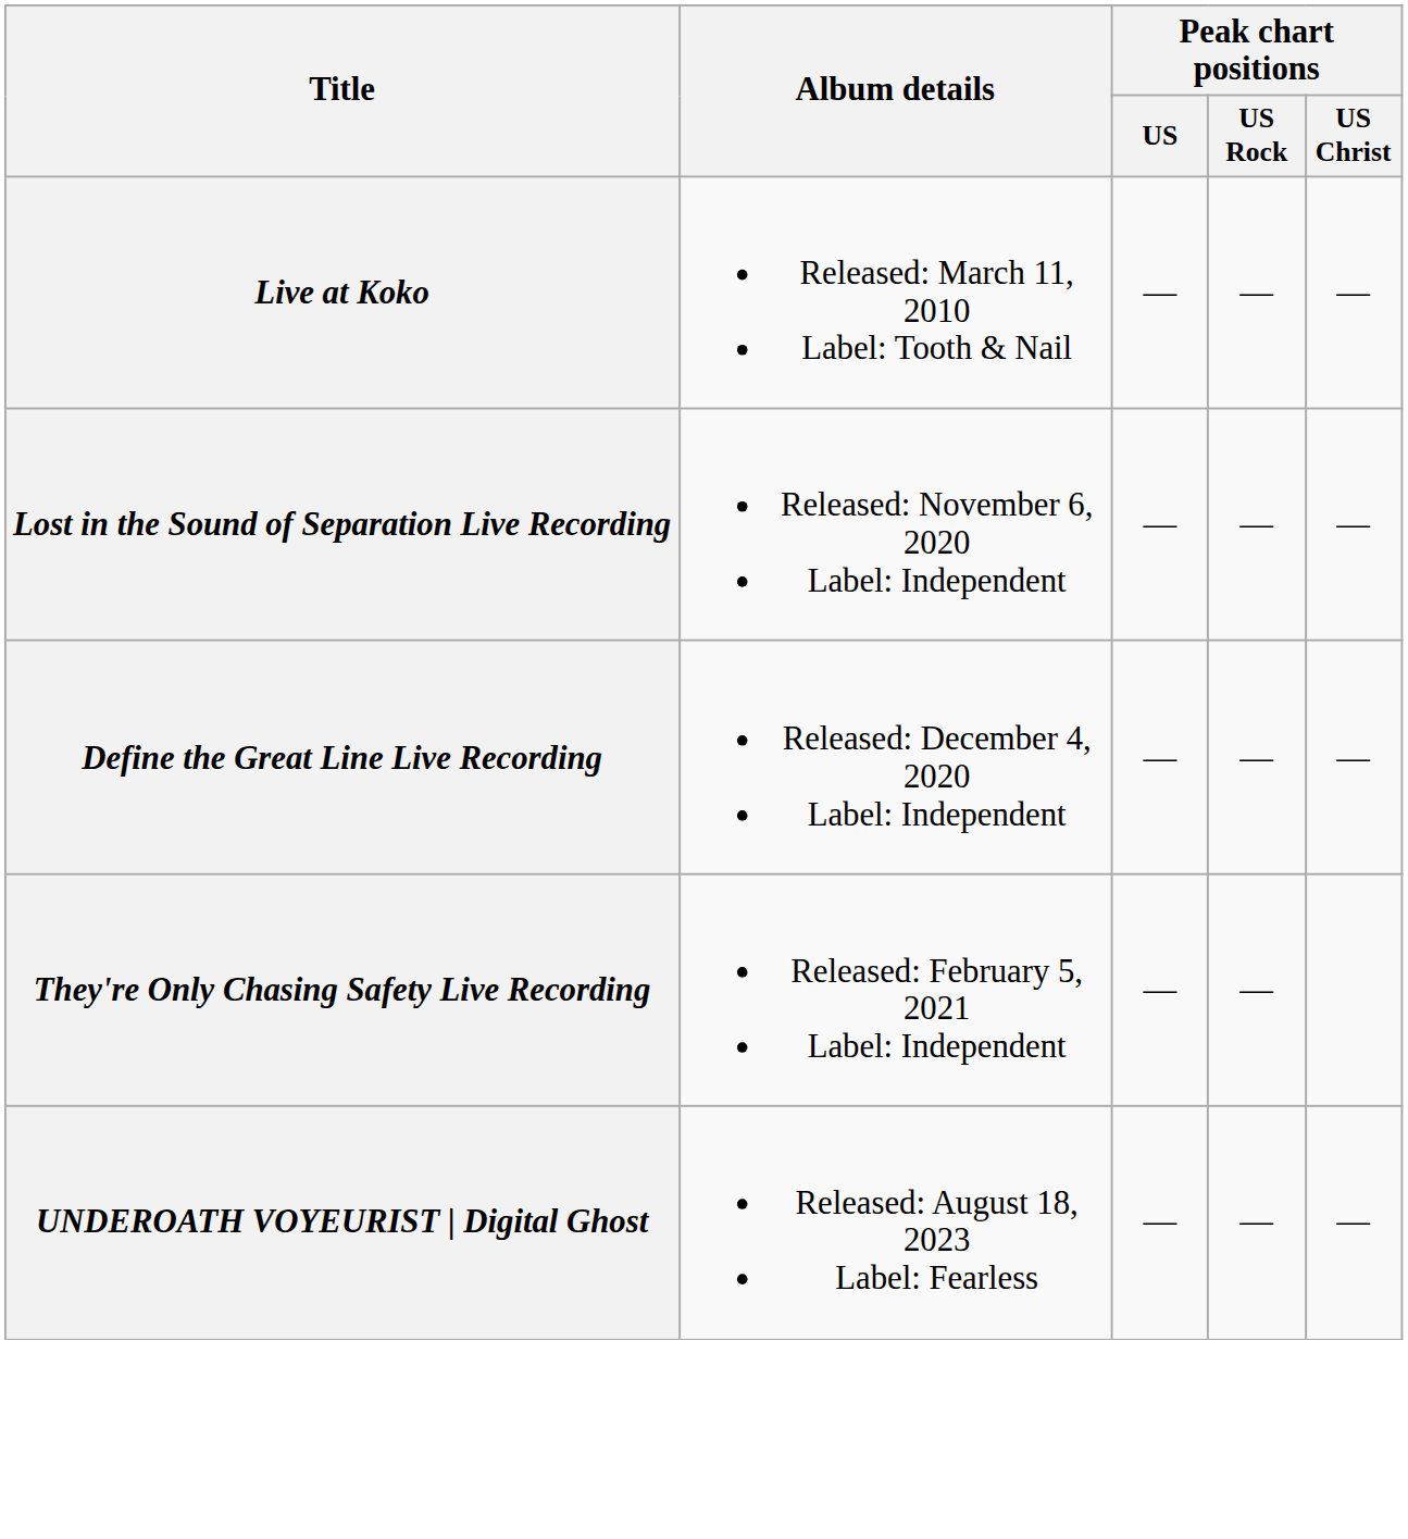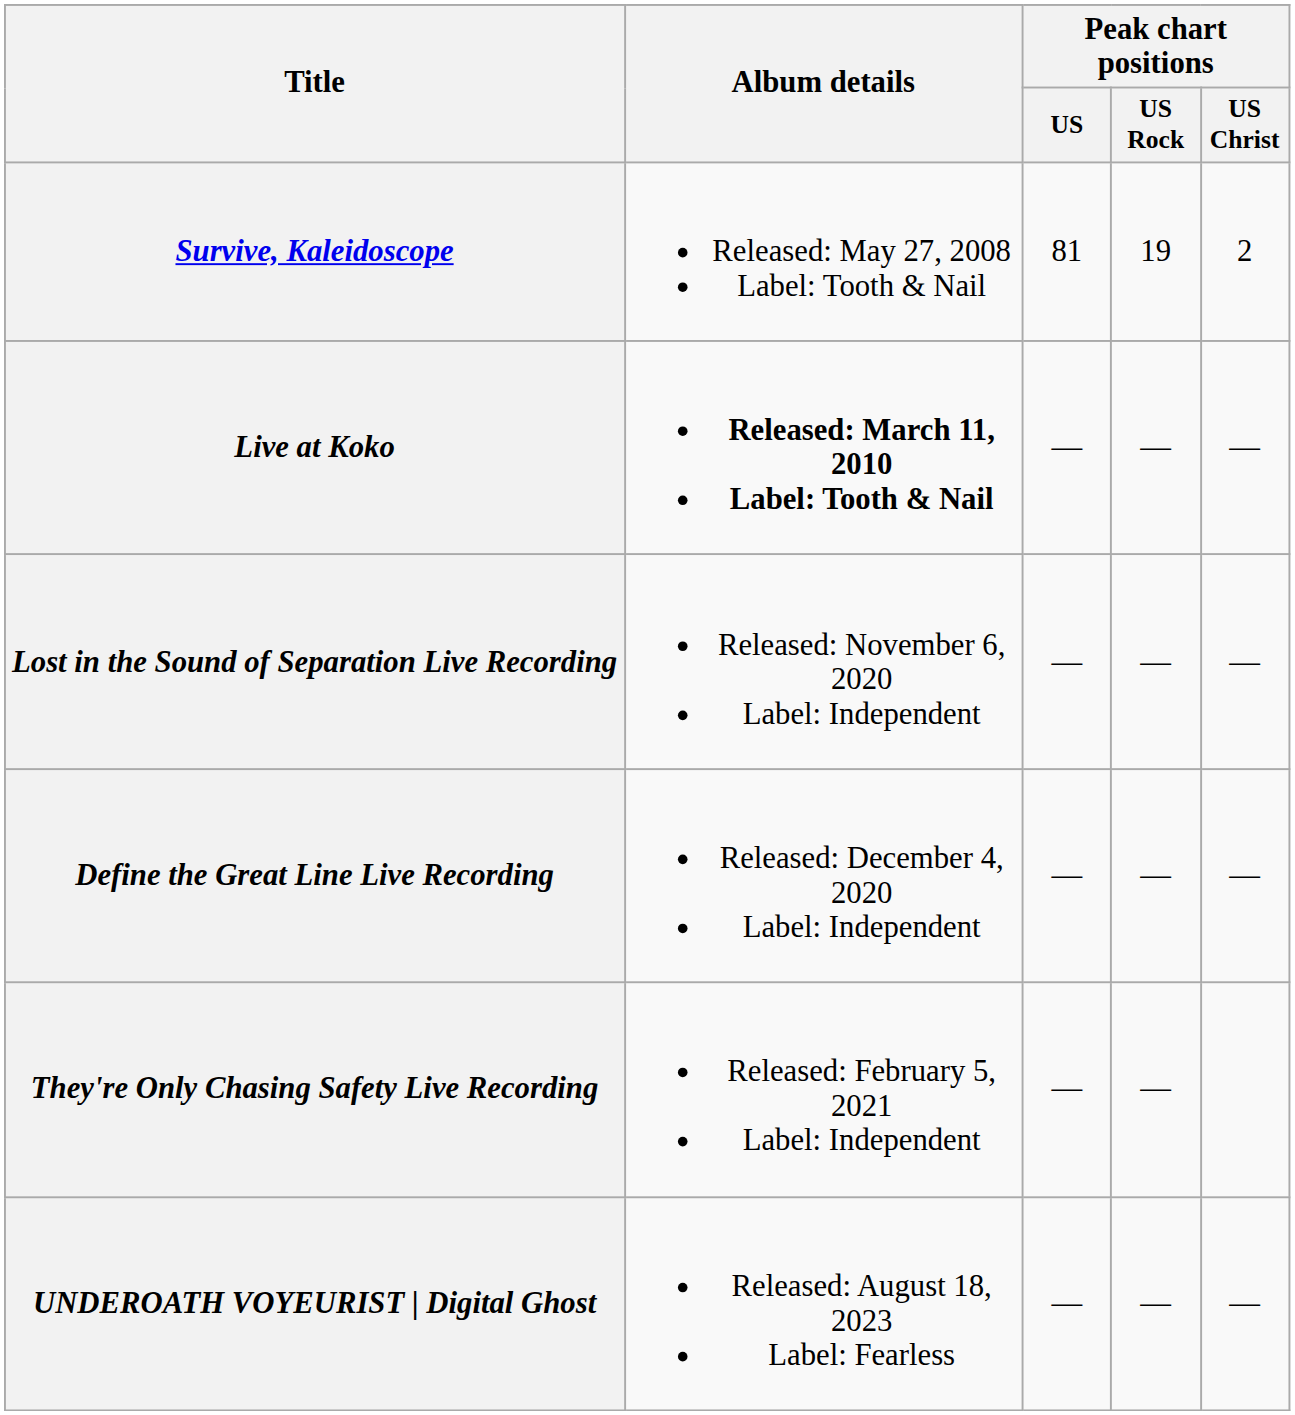+ row: Survive, Kaleidoscope | Released: May 27, 2008 Label: Tooth & Nail | 81 | 19 | 2
Live at Koko | Album details: normal -> bold
